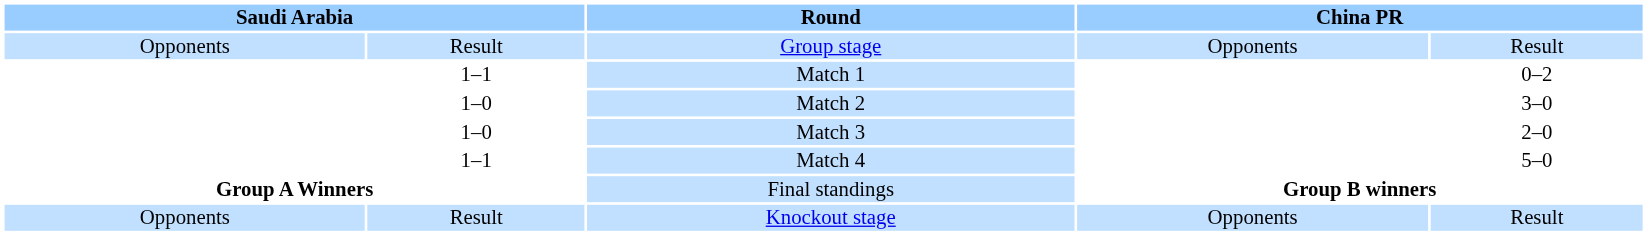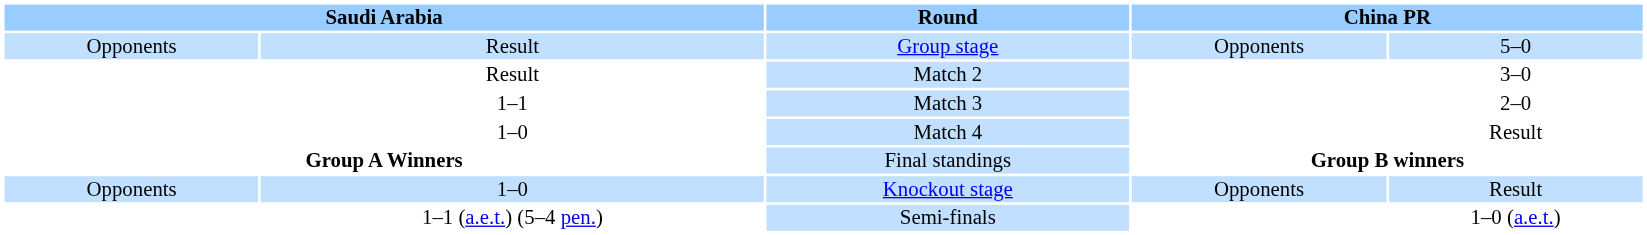Group stage | column 5: Result -> 5–0
- row: 1–1 | Match 1 | 0–2
Match 2 | column 2: 1–0 -> Result
Match 3 | column 2: 1–0 -> 1–1
Match 4 | column 2: 1–1 -> 1–0
Match 4 | column 5: 5–0 -> Result
Knockout stage | column 2: Result -> 1–0
+ row: 1–1 (a.e.t.) (5–4 pen.) | Semi-finals | 1–0 (a.e.t.)
